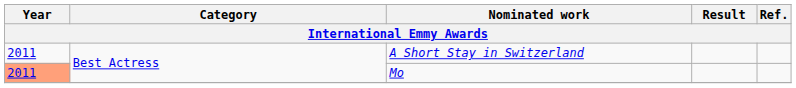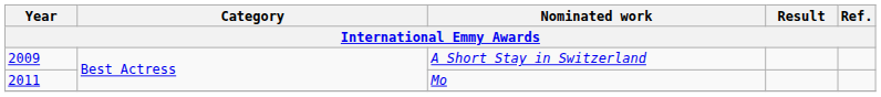A Short Stay in Switzerland | Year: 2011 -> 2009
Mo | Year: lightsalmon background -> no background
